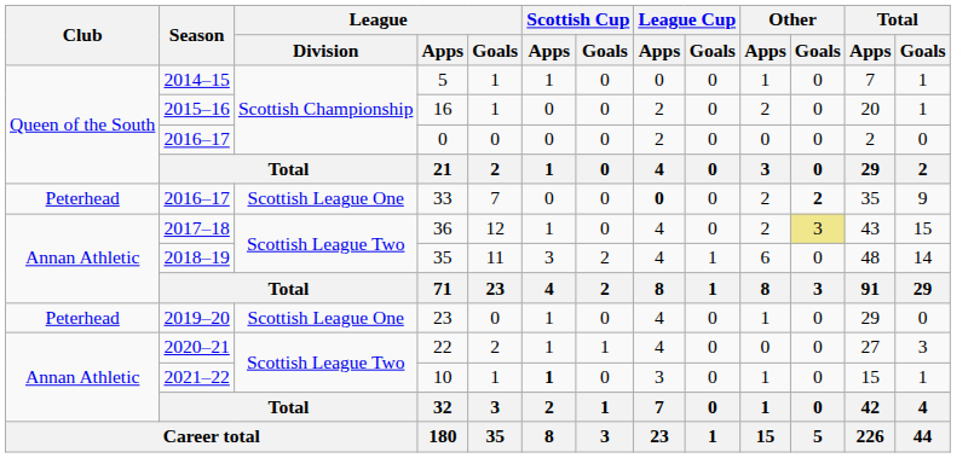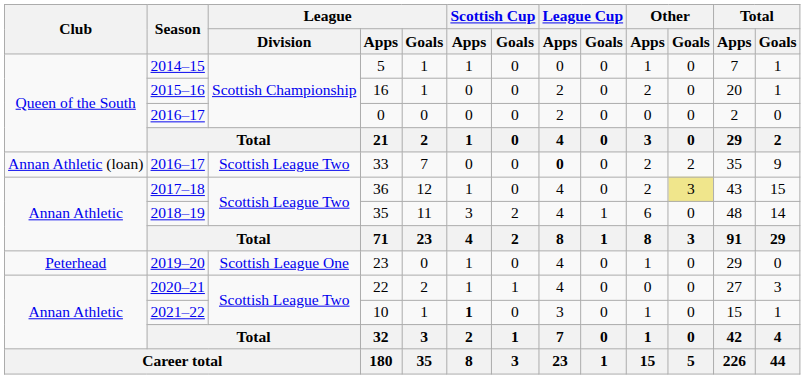33 | Club: Peterhead -> Annan Athletic (loan)
33 | League / Division: Scottish League One -> Scottish League Two
33 | Other / Goals: bold -> normal
